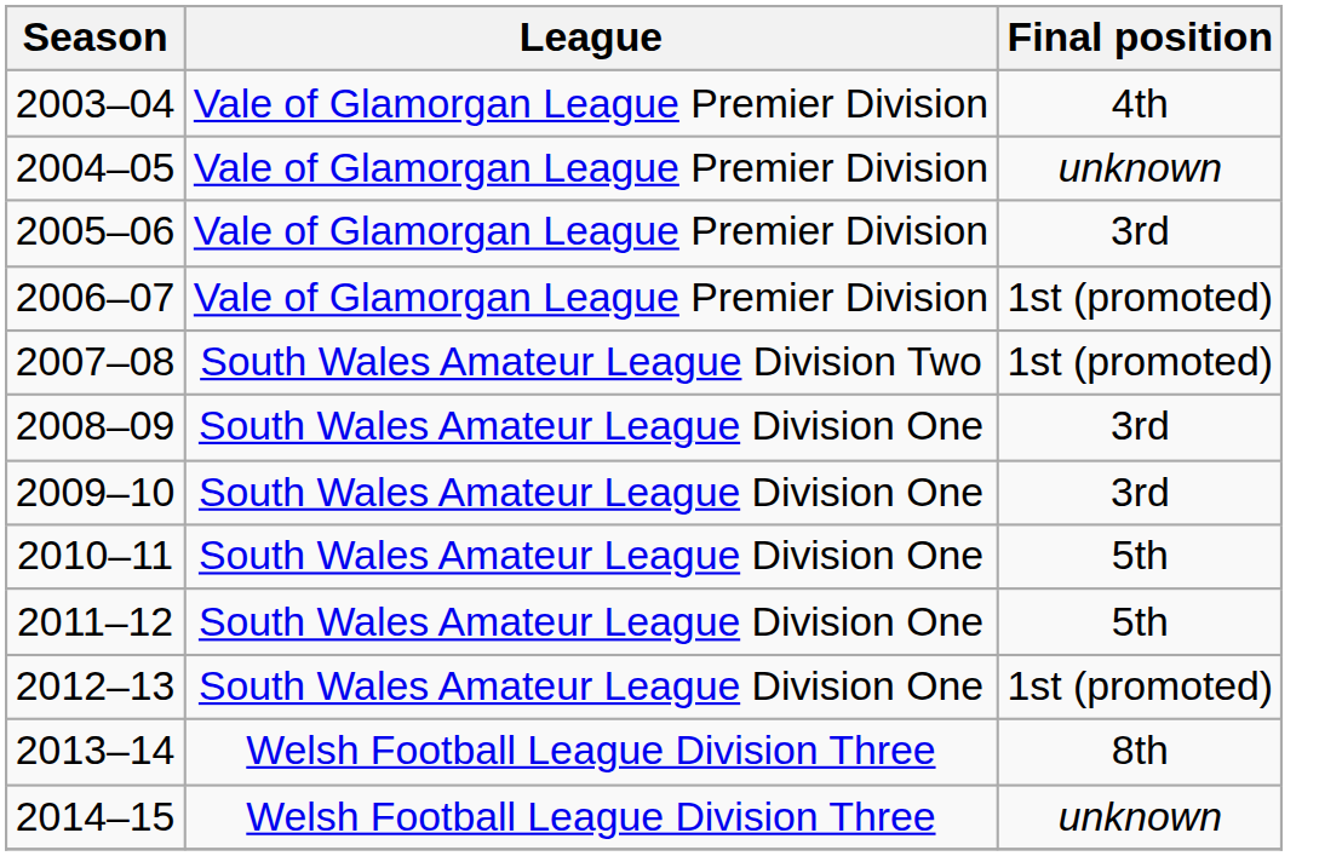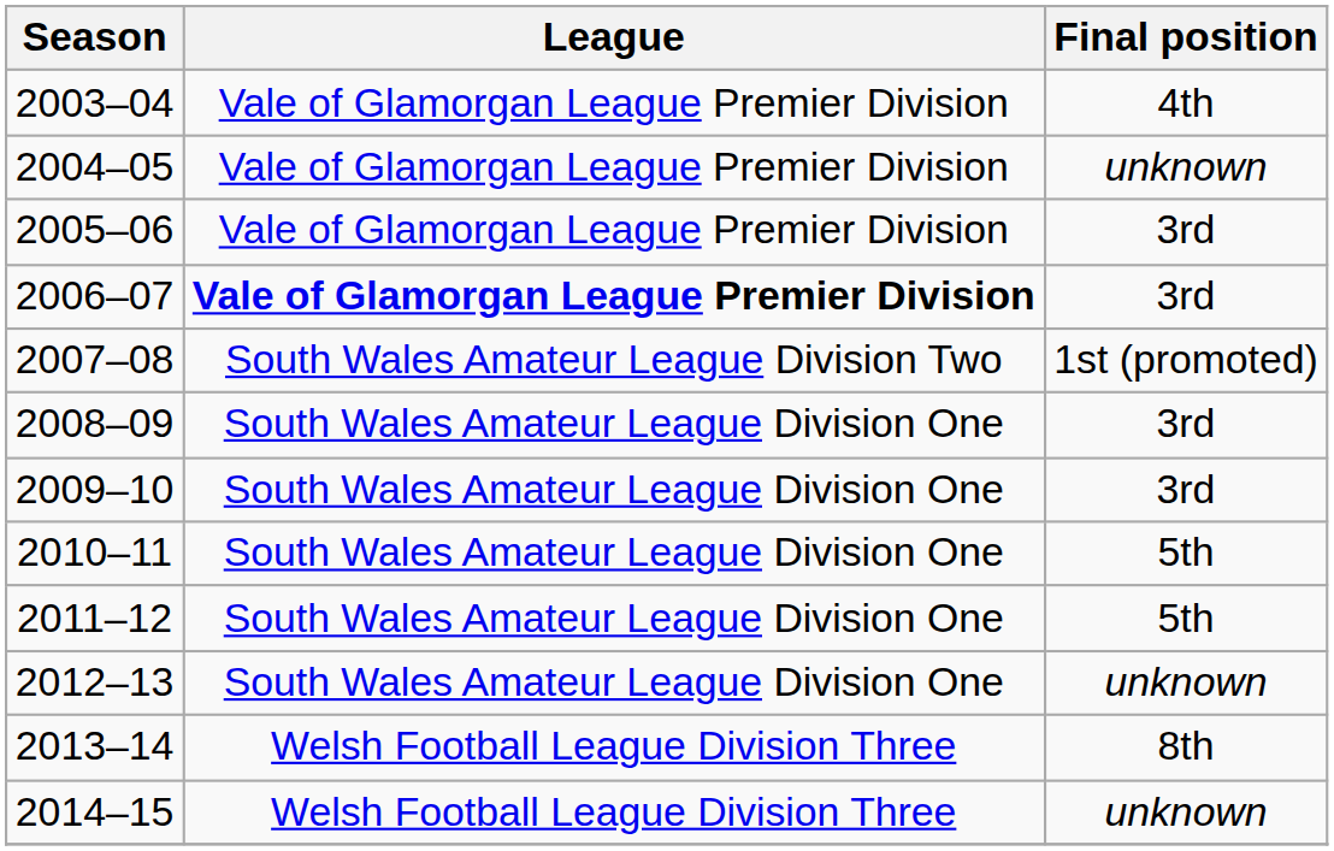2006–07 | League: normal -> bold
2006–07 | Final position: 1st (promoted) -> 3rd
2012–13 | Final position: 1st (promoted) -> unknown
